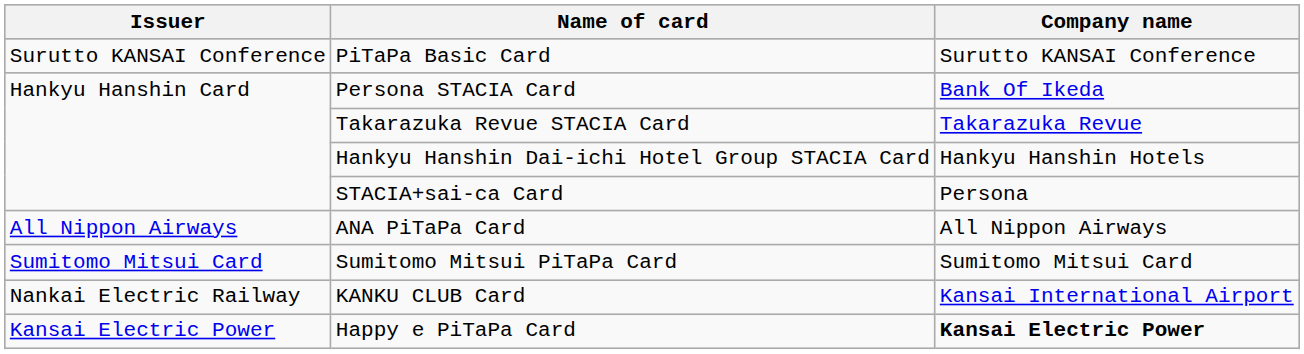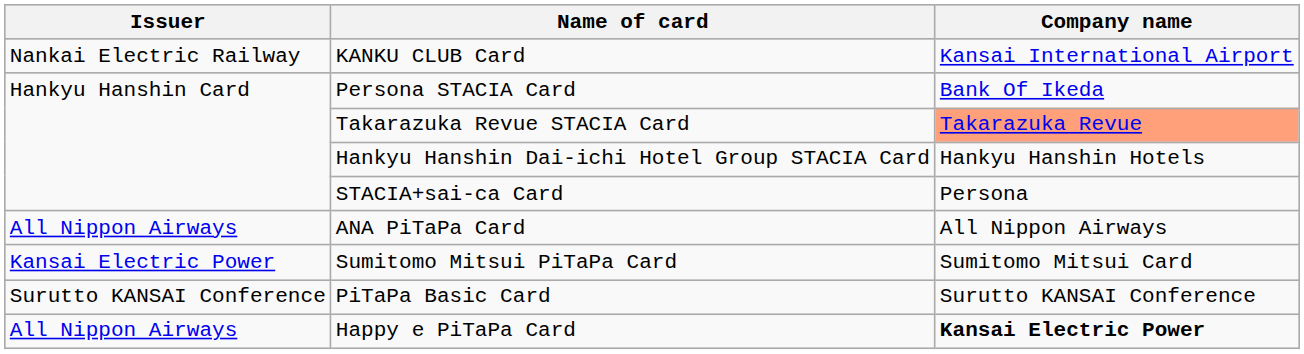rows swapped: PiTaPa Basic Card <-> KANKU CLUB Card
Takarazuka Revue STACIA Card | Company name: no background -> lightsalmon background
Sumitomo Mitsui PiTaPa Card | Issuer: Sumitomo Mitsui Card -> Kansai Electric Power
Happy e PiTaPa Card | Issuer: Kansai Electric Power -> All Nippon Airways
